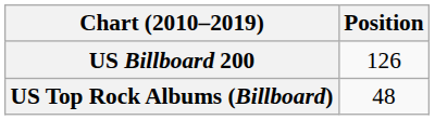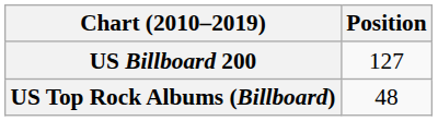US Billboard 200 | Position: 126 -> 127
